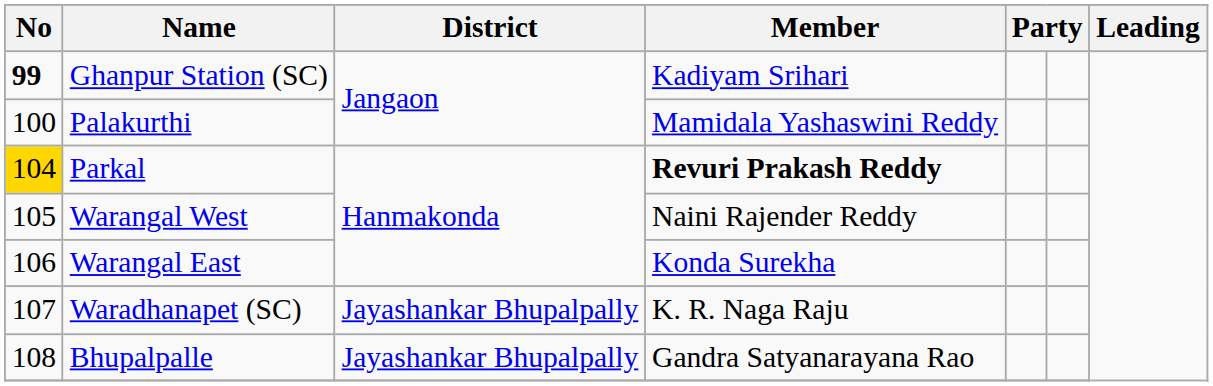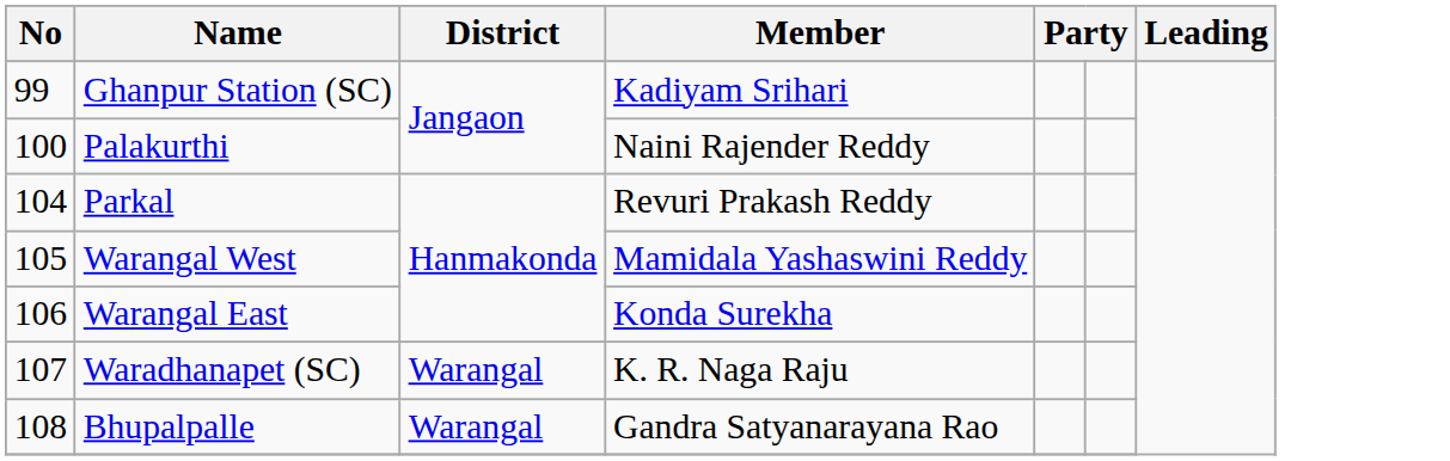Ghanpur Station (SC) | No: bold -> normal
Palakurthi | Member: Mamidala Yashaswini Reddy -> Naini Rajender Reddy
Parkal | No: gold background -> no background
Parkal | Member: bold -> normal
Warangal West | Member: Naini Rajender Reddy -> Mamidala Yashaswini Reddy
Waradhanapet (SC) | District: Jayashankar Bhupalpally -> Warangal
Bhupalpalle | District: Jayashankar Bhupalpally -> Warangal
